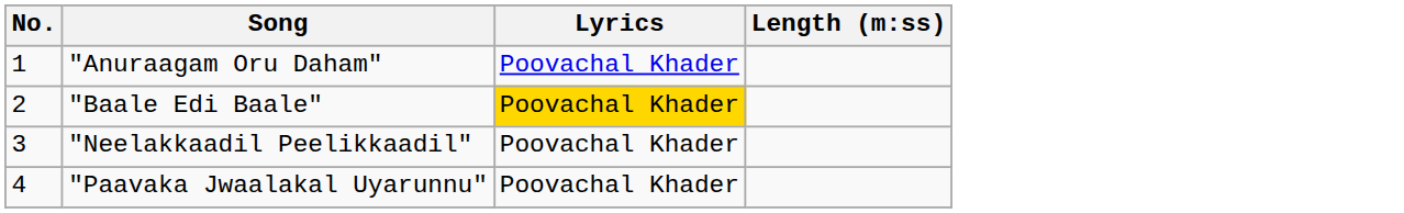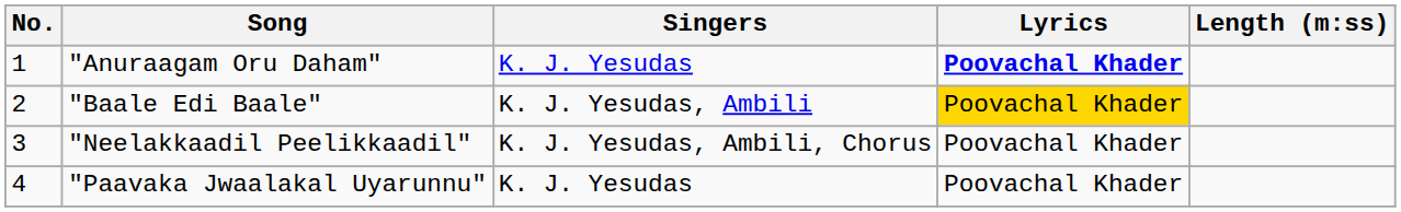+ column: Singers | K. J. Yesudas | K. J. Yesudas, Ambili | K. J. Yesudas, Ambili, Chorus | K. J. Yesudas
"Anuraagam Oru Daham" | Lyrics: normal -> bold
